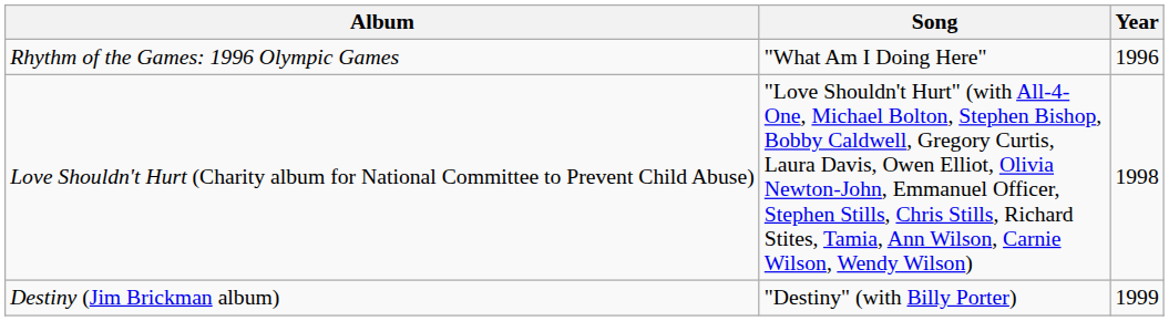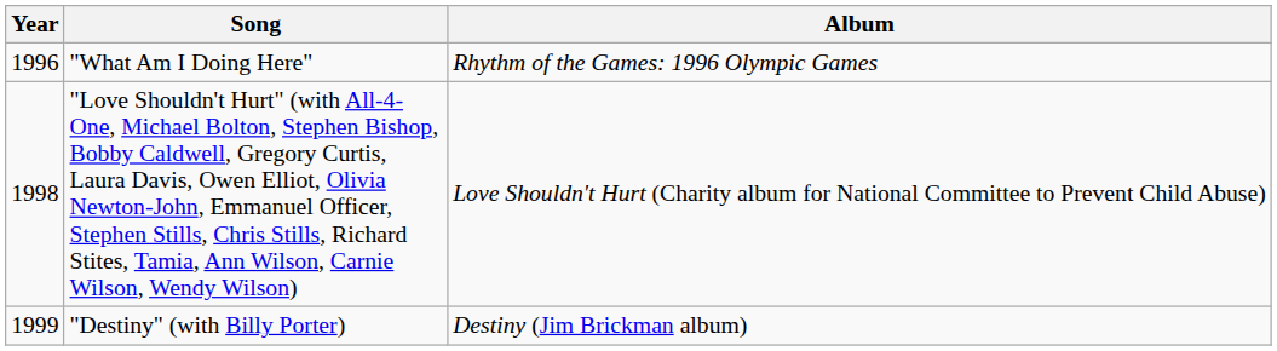columns swapped: Year <-> Album
